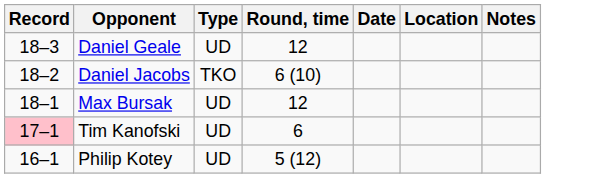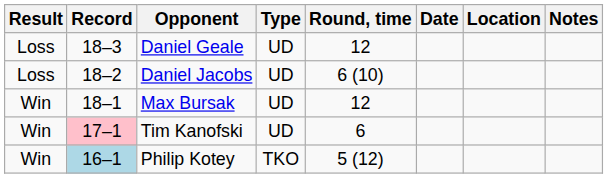+ column: Result | Loss | Loss | Win | Win | Win
Daniel Jacobs | Type: TKO -> UD
Philip Kotey | Record: no background -> lightblue background
Philip Kotey | Type: UD -> TKO
